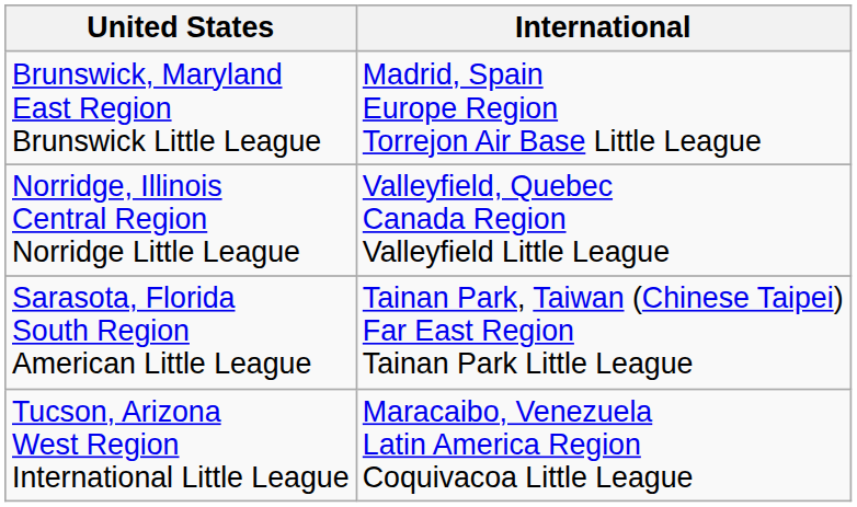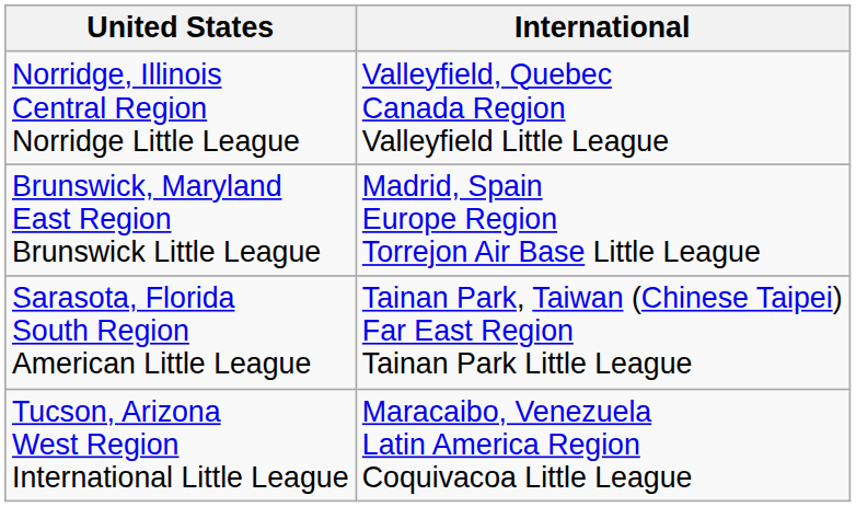rows swapped: Norridge, Illinois Central Region Norridge Little League <-> Brunswick, Maryland East Region Brunswick Little League
